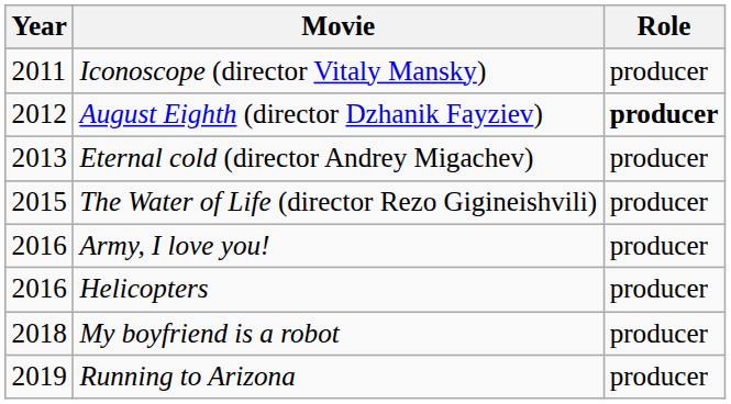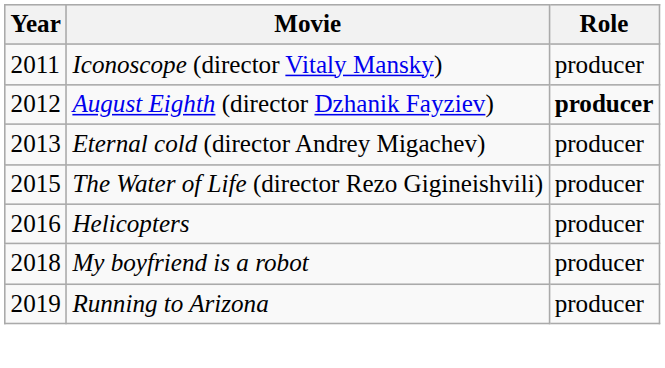- row: 2016 | Army, I love you! | producer
